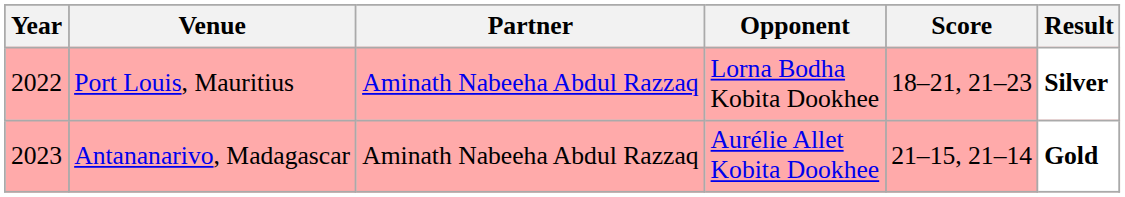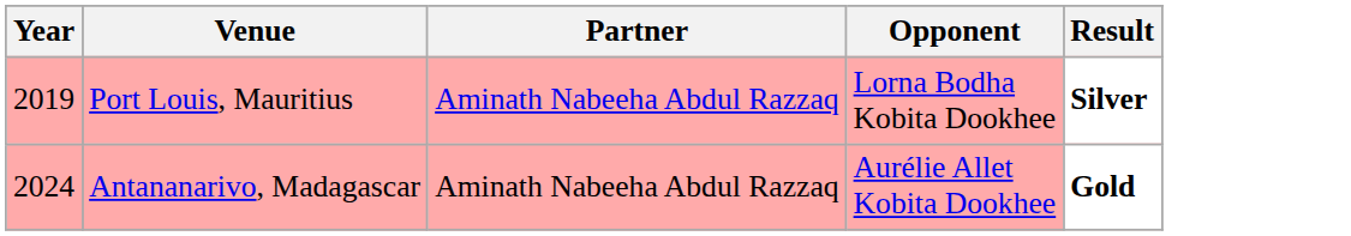- column: Score | 18–21, 21–23 | 21–15, 21–14
Port Louis, Mauritius | Year: 2022 -> 2019
Antananarivo, Madagascar | Year: 2023 -> 2024
